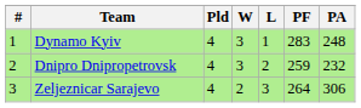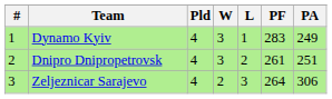Dynamo Kyiv | PA: 248 -> 249
Dnipro Dnipropetrovsk | PF: 259 -> 261
Dnipro Dnipropetrovsk | PA: 232 -> 251
